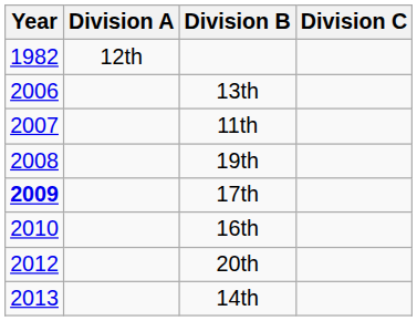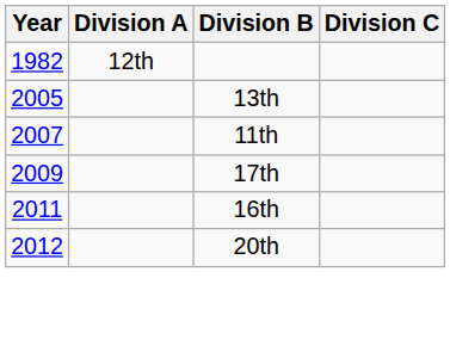13th | Year: 2006 -> 2005
- row: 2008 | 19th
17th | Year: bold -> normal
16th | Year: 2010 -> 2011
- row: 2013 | 14th
